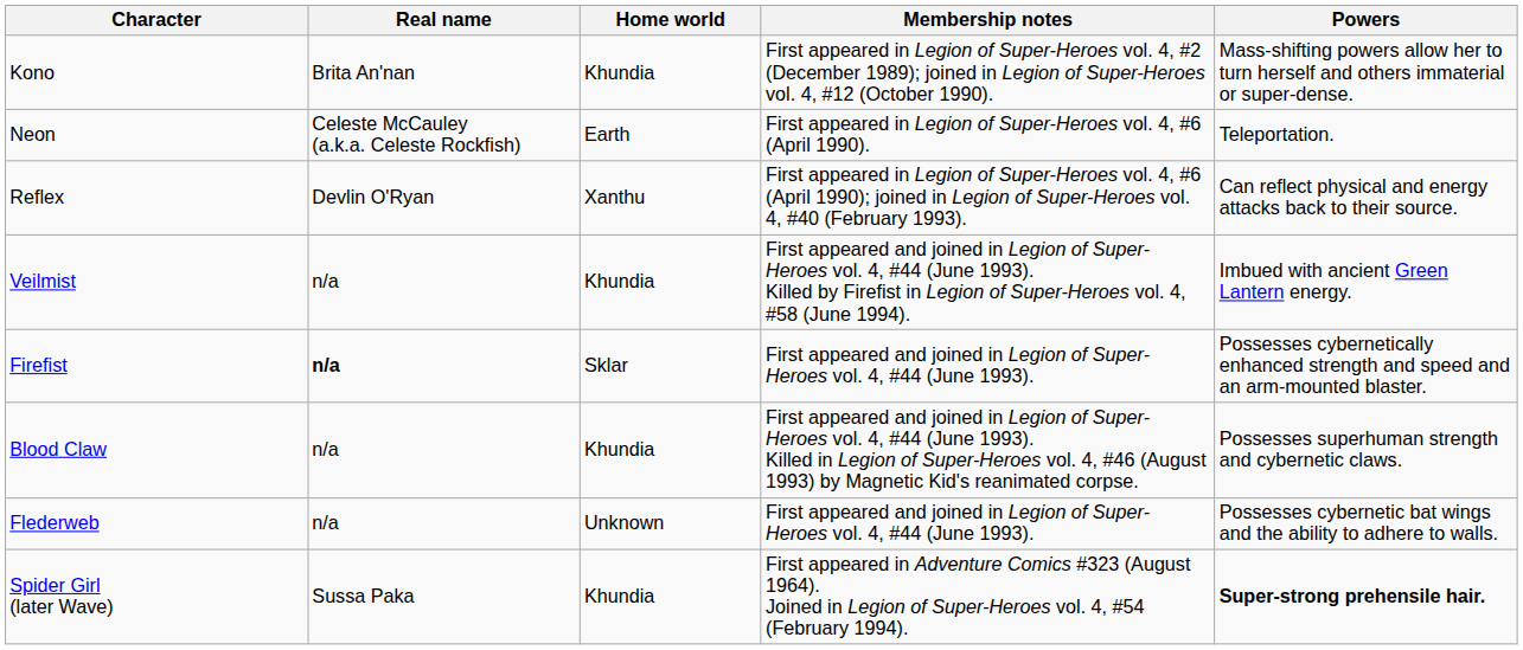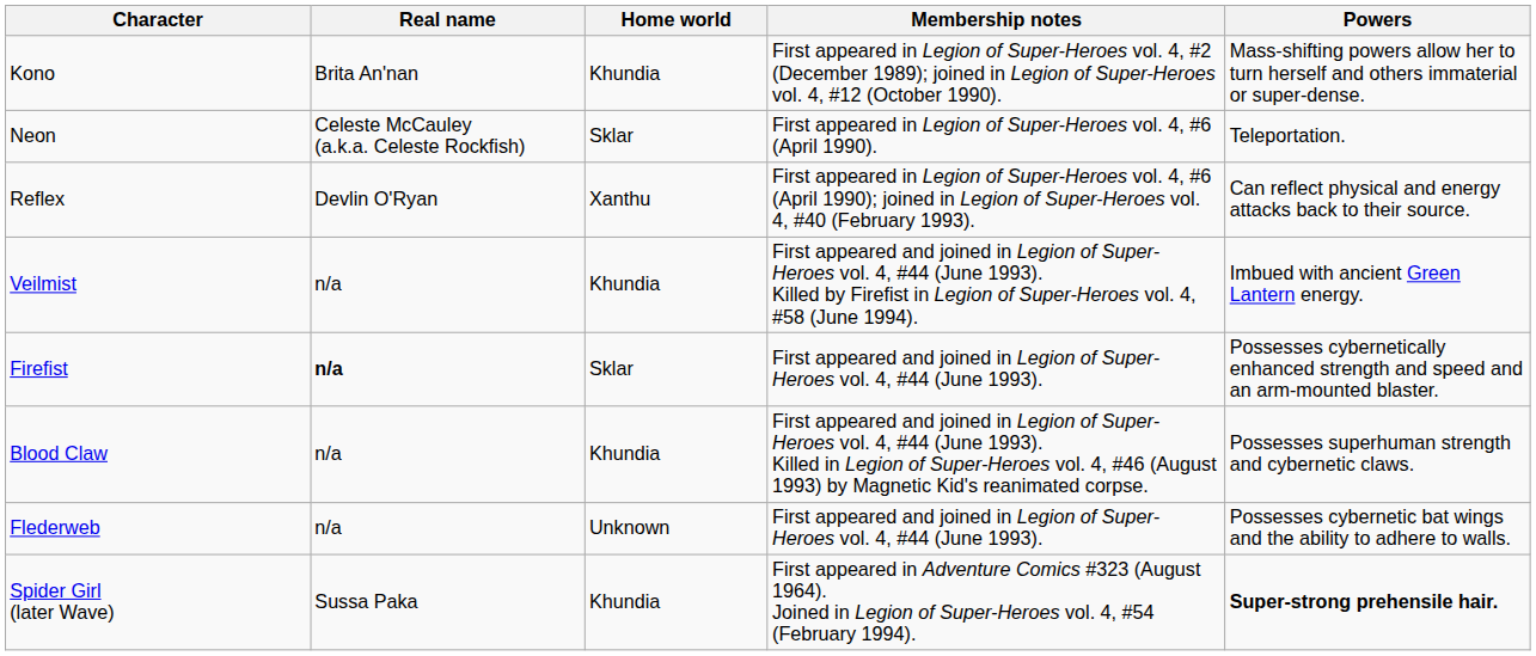Neon | Home world: Earth -> Sklar
